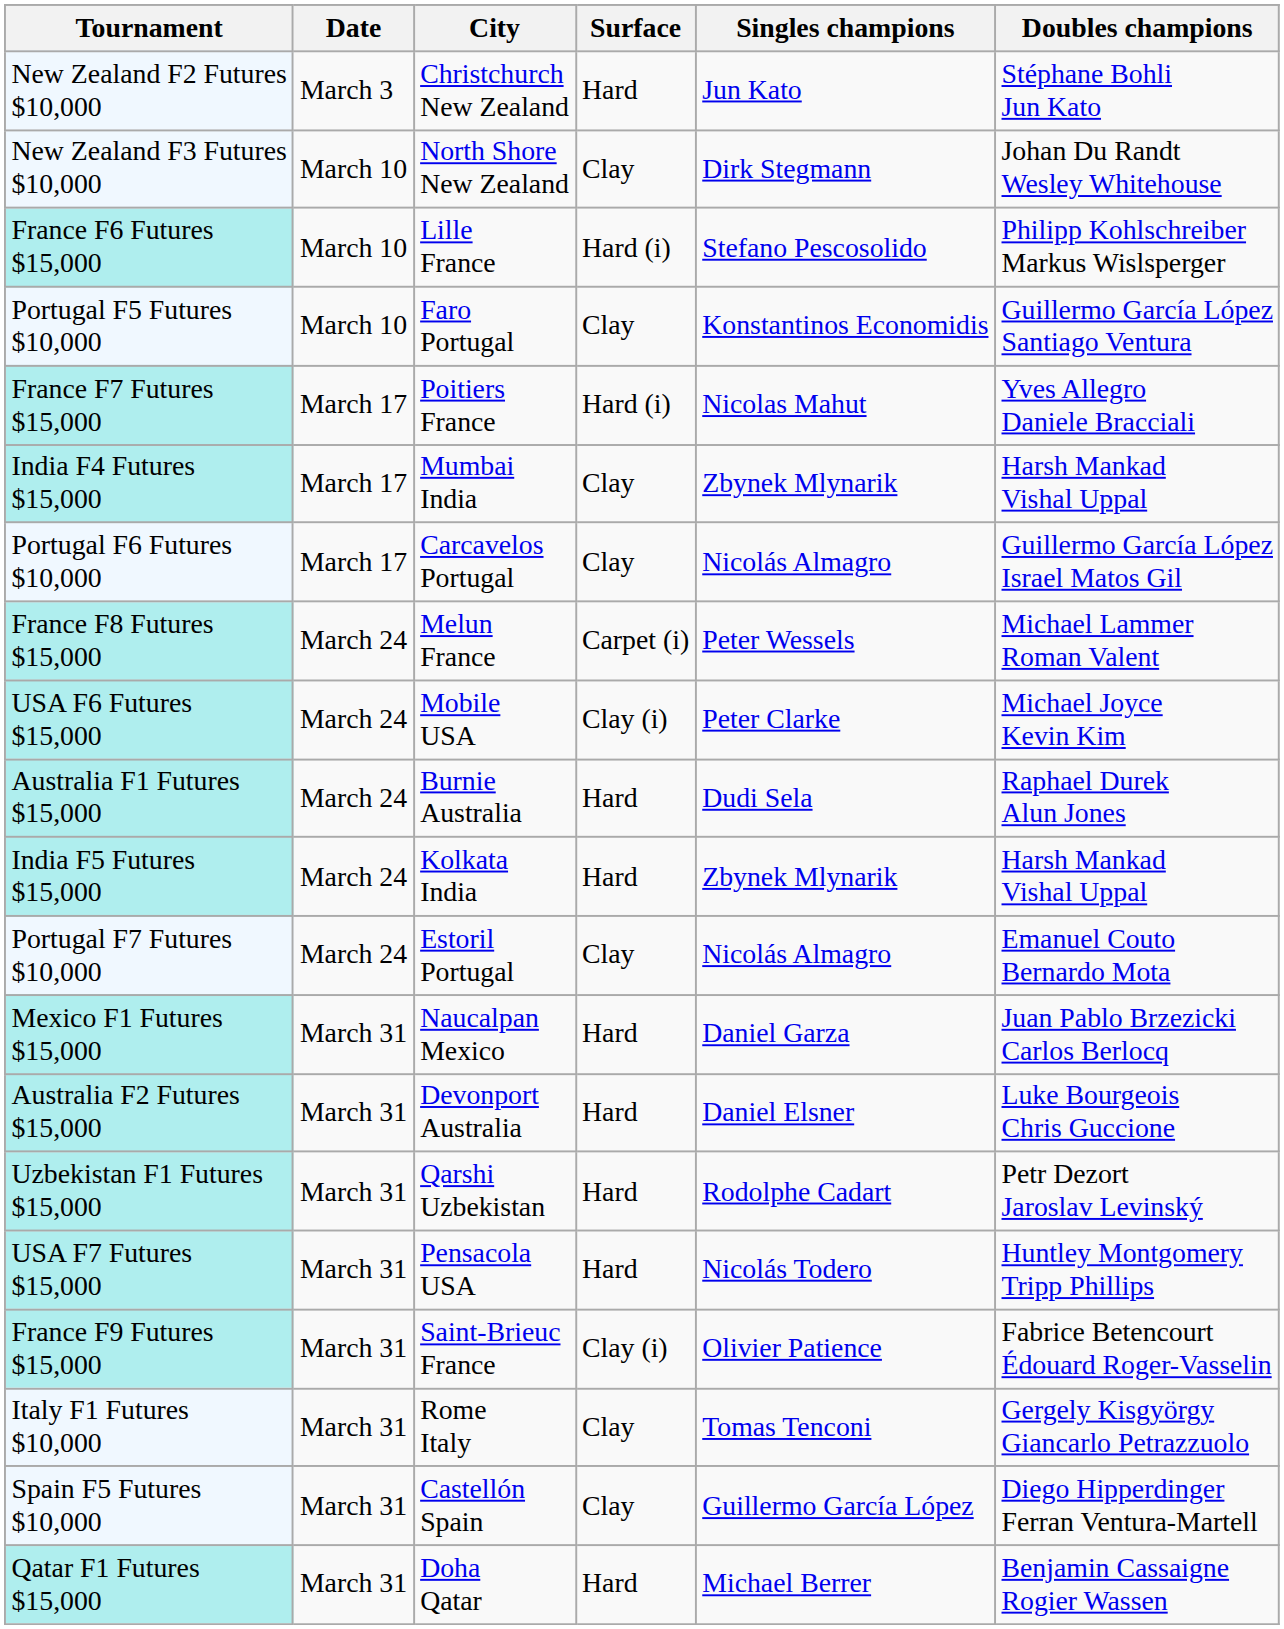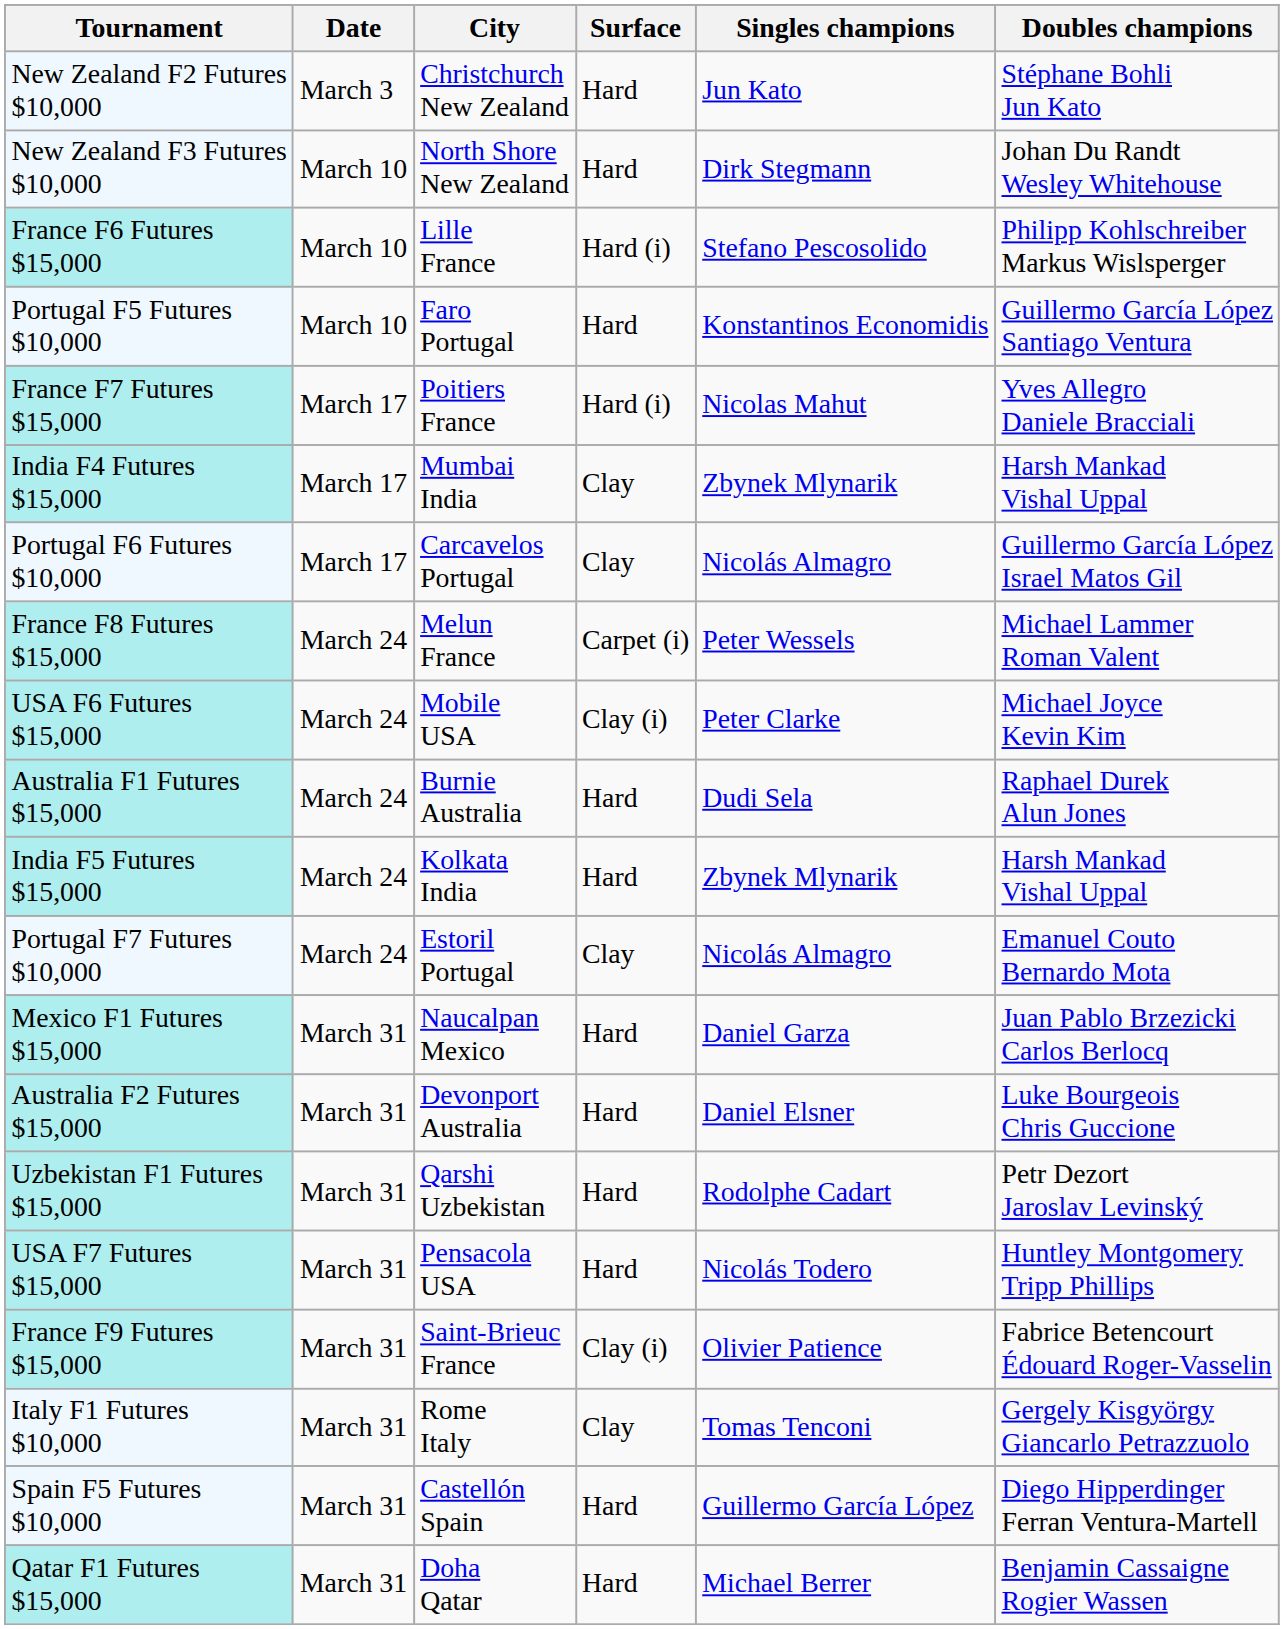New Zealand F3 Futures $10,000 | Surface: Clay -> Hard
Portugal F5 Futures $10,000 | Surface: Clay -> Hard
Spain F5 Futures $10,000 | Surface: Clay -> Hard
